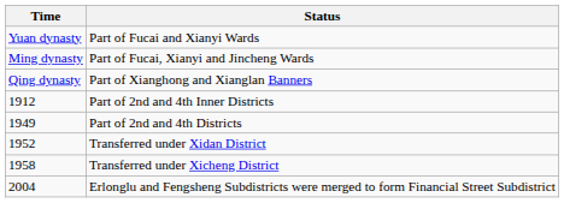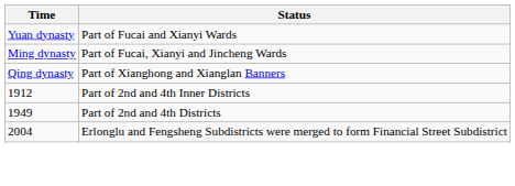- row: 1952 | Transferred under Xidan District
- row: 1958 | Transferred under Xicheng District
